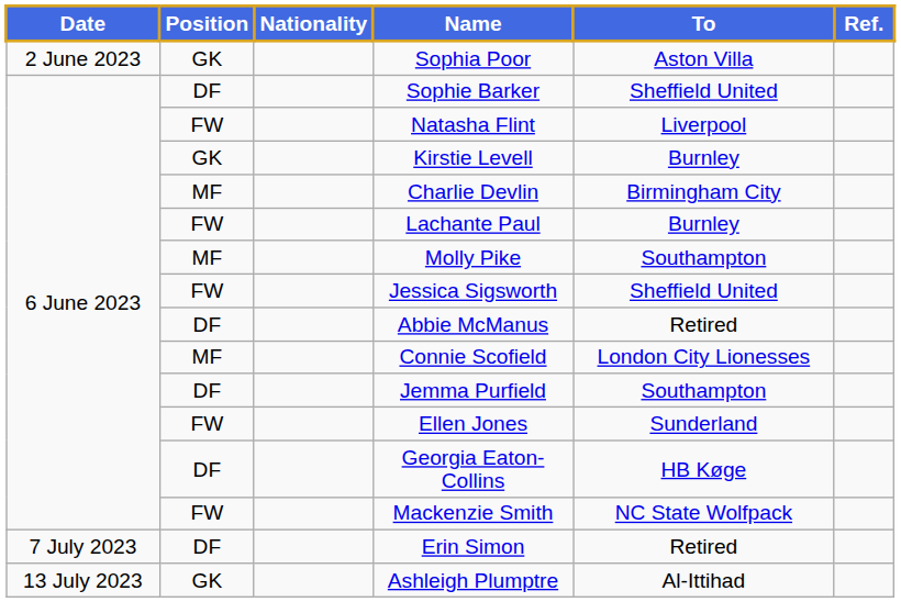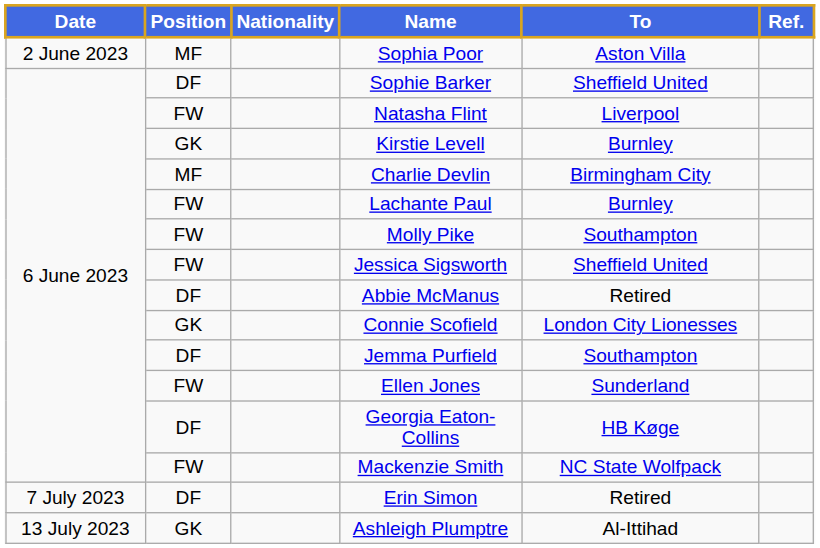Sophia Poor | Position: GK -> MF
Molly Pike | Position: MF -> FW
Connie Scofield | Position: MF -> GK
